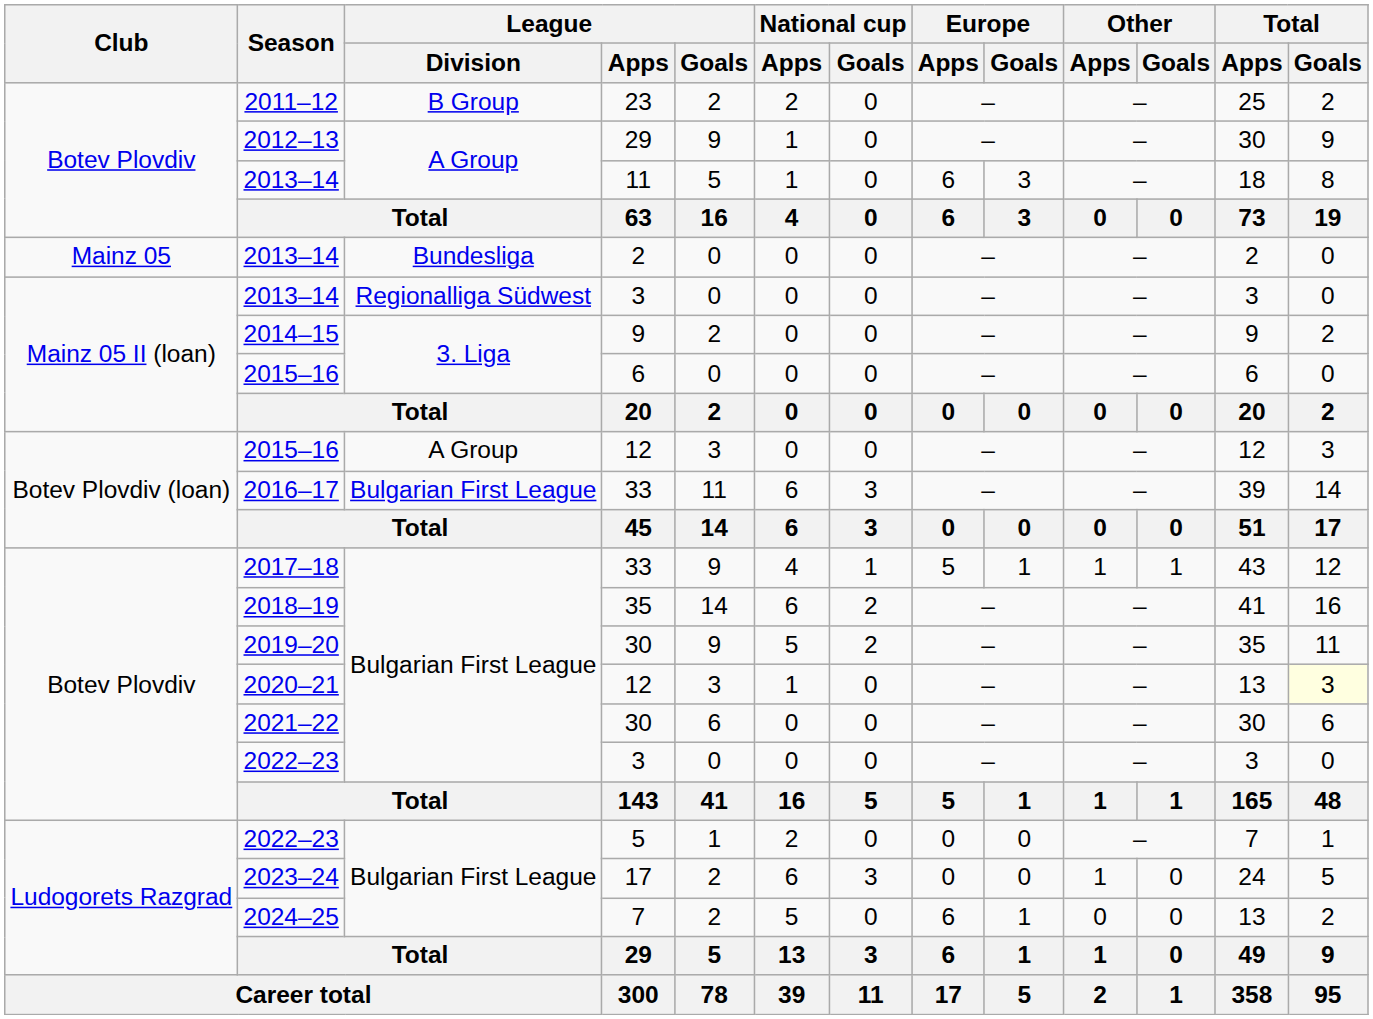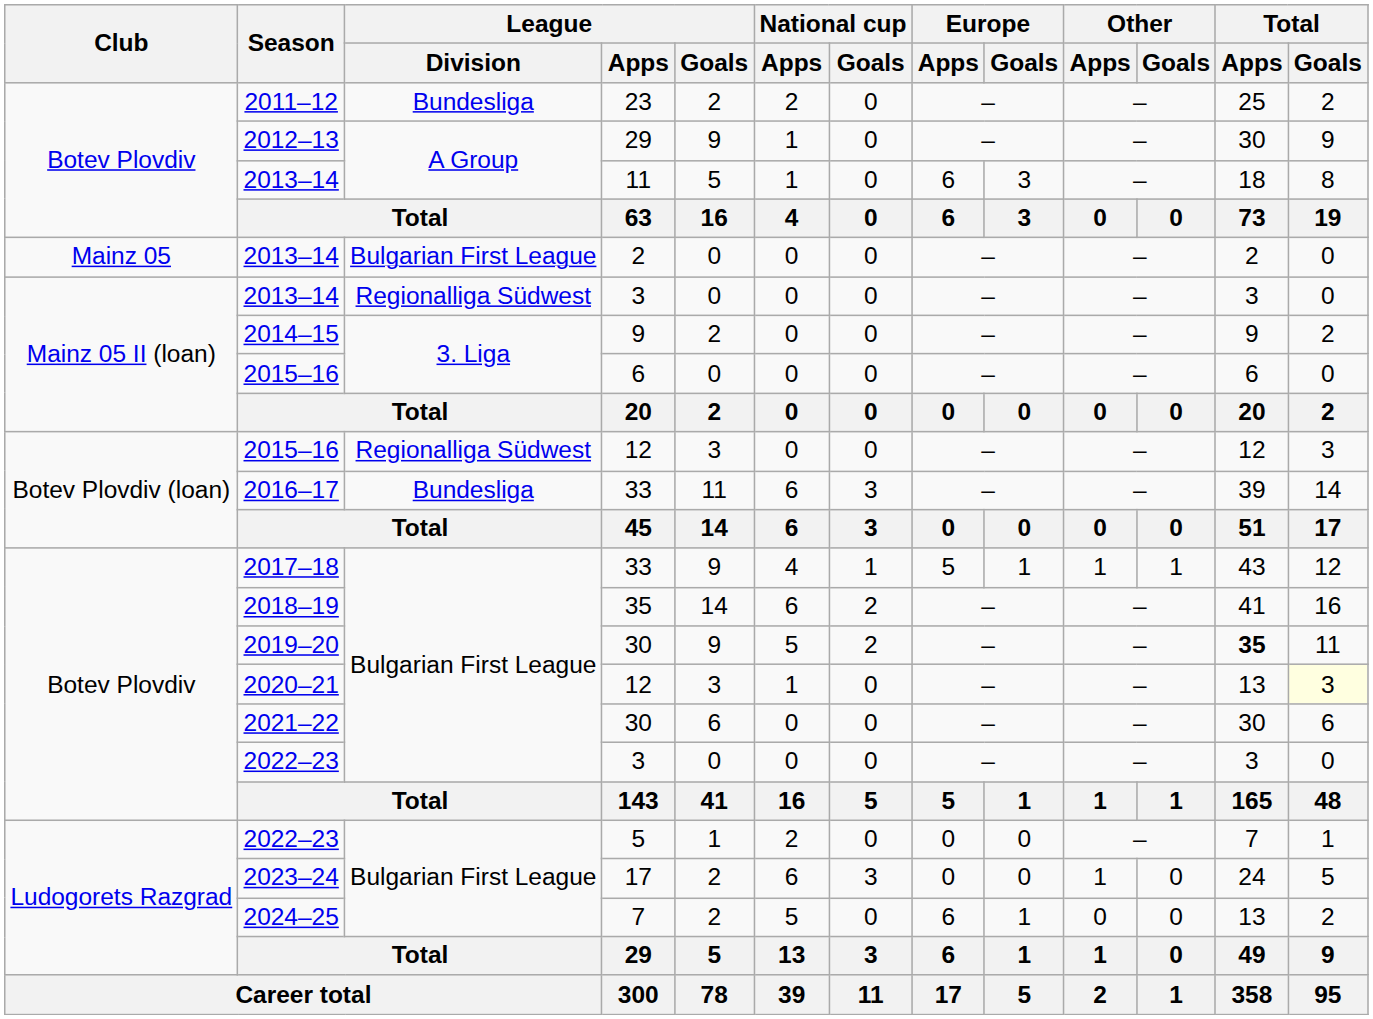2011–12 | League / Division: B Group -> Bundesliga
2013–14 / 2 | League / Division: Bundesliga -> Bulgarian First League
2015–16 / 12 | League / Division: A Group -> Regionalliga Südwest
2016–17 | League / Division: Bulgarian First League -> Bundesliga
2019–20 | Total / Apps: normal -> bold
